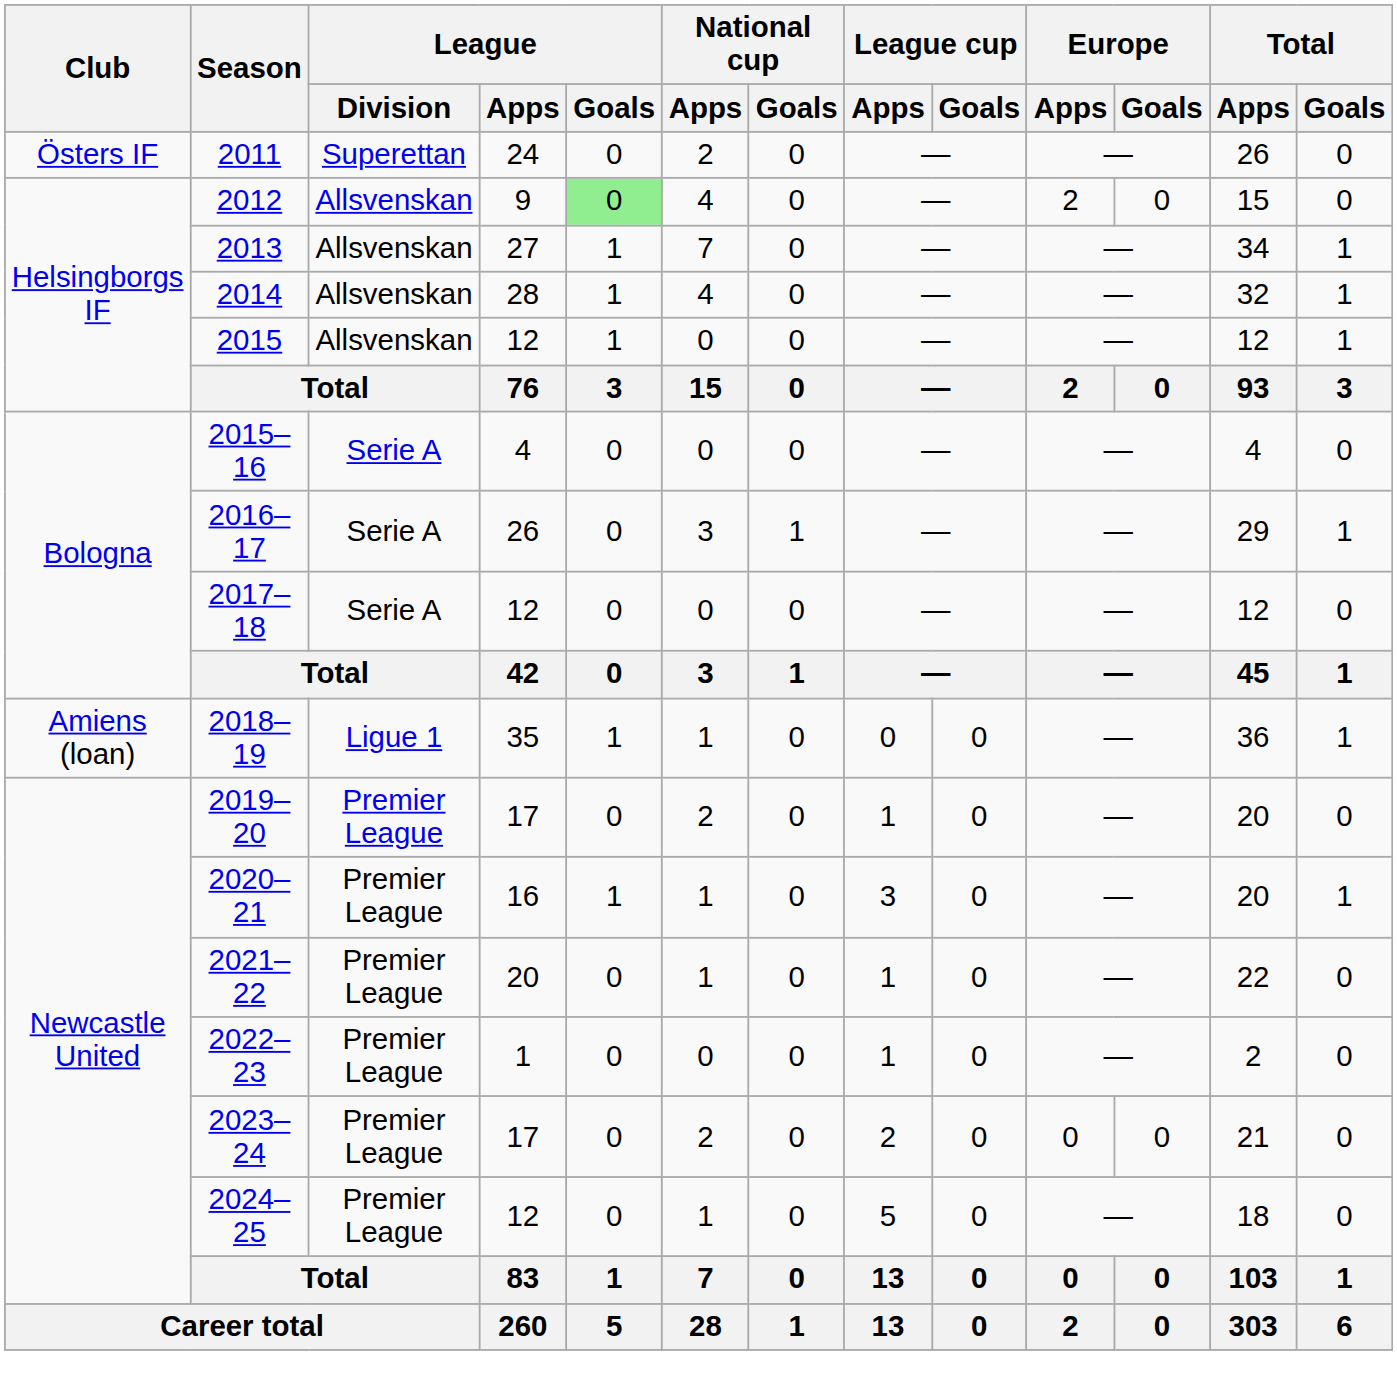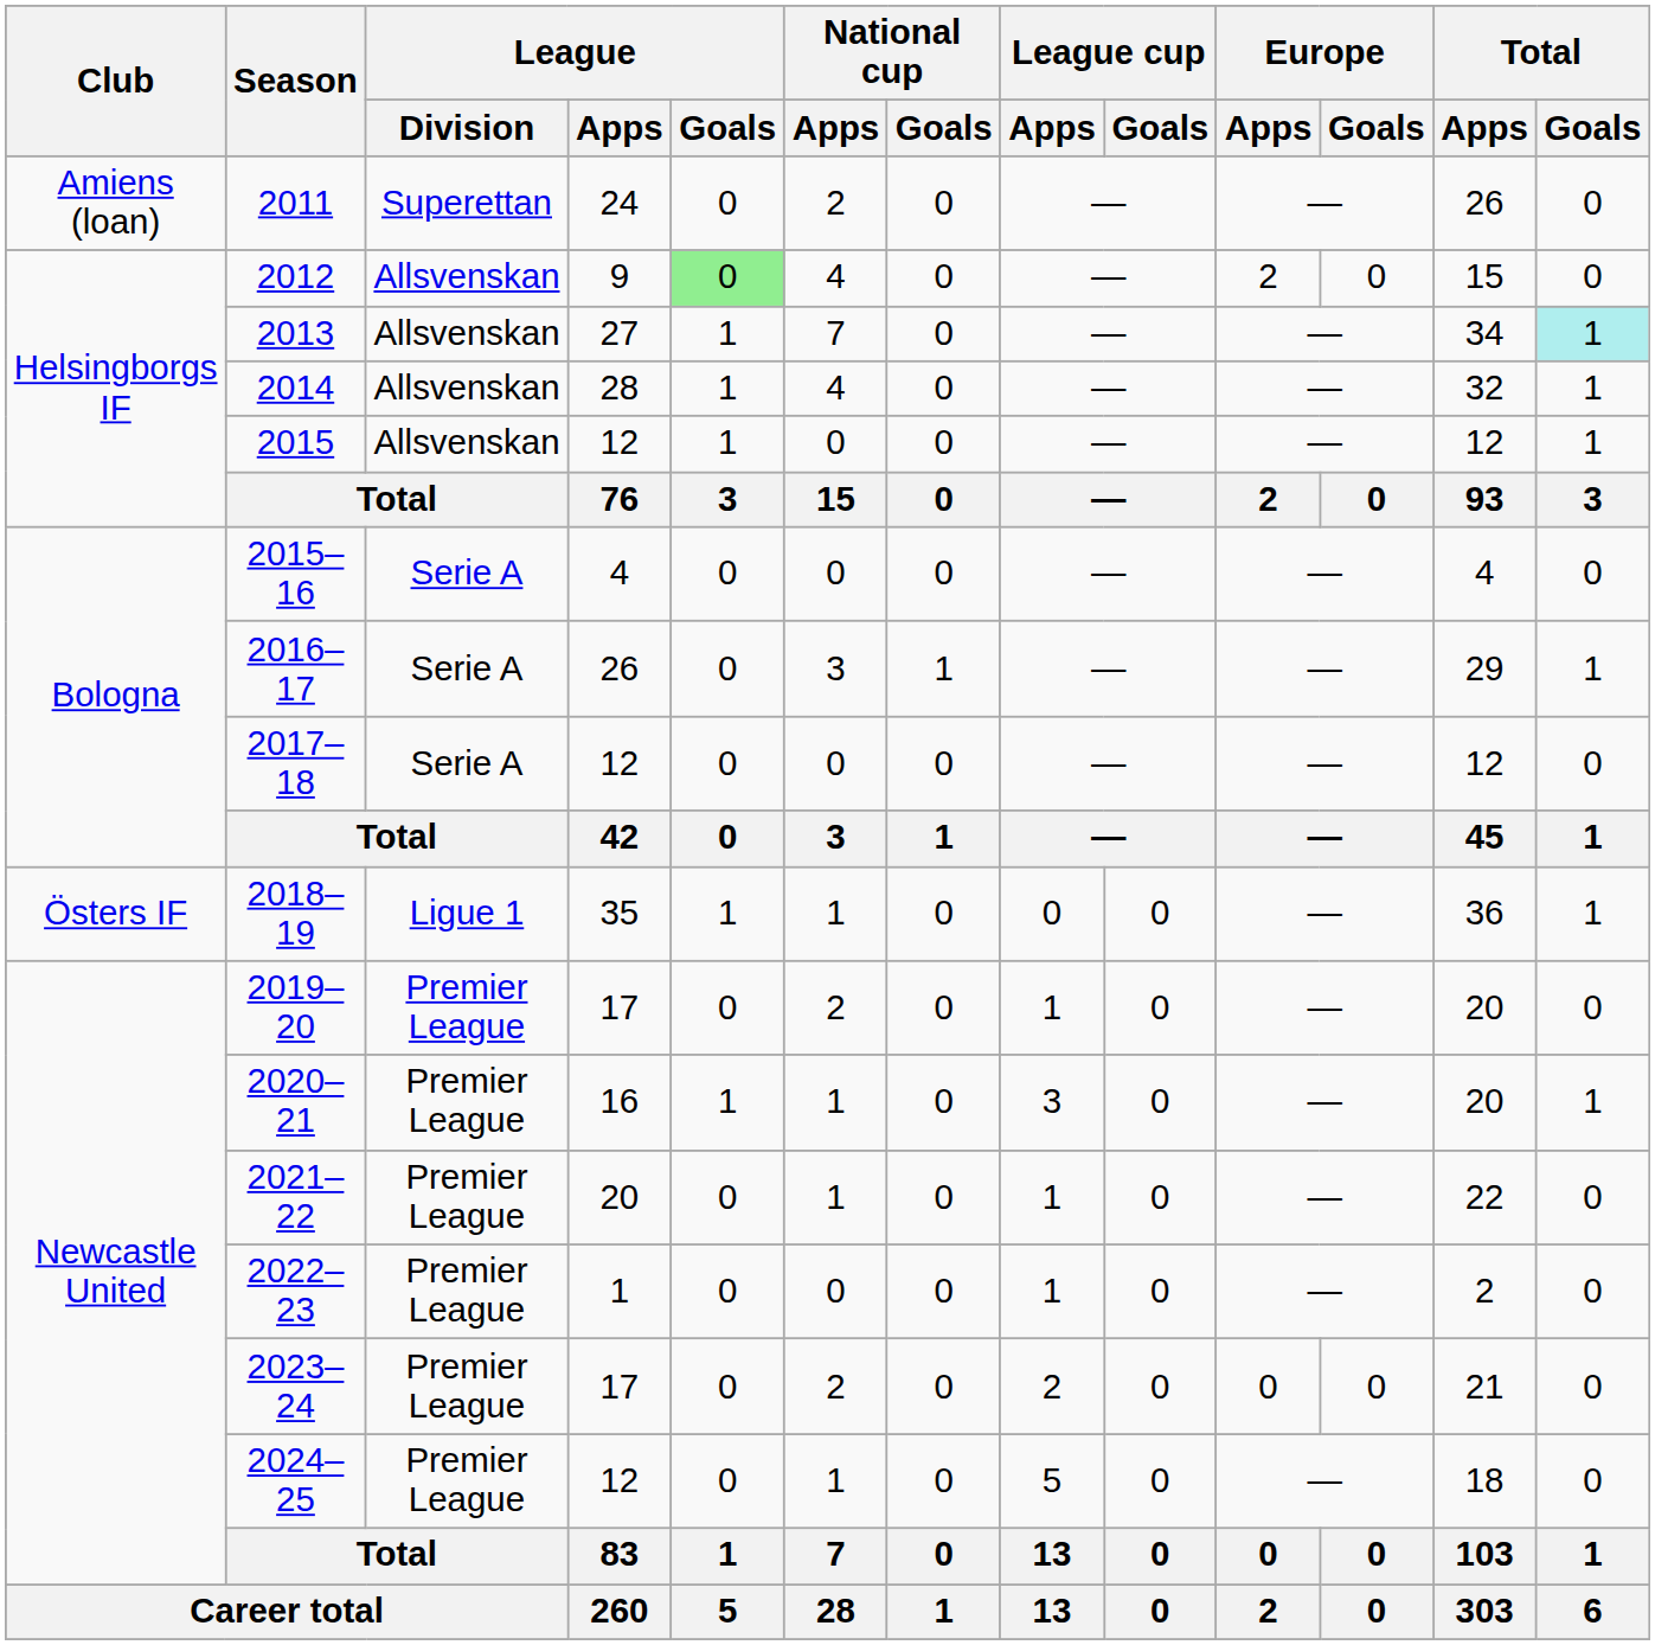2011 | Club: Östers IF -> Amiens (loan)
2013 | Total / Goals: no background -> paleturquoise background
2018–19 | Club: Amiens (loan) -> Östers IF
